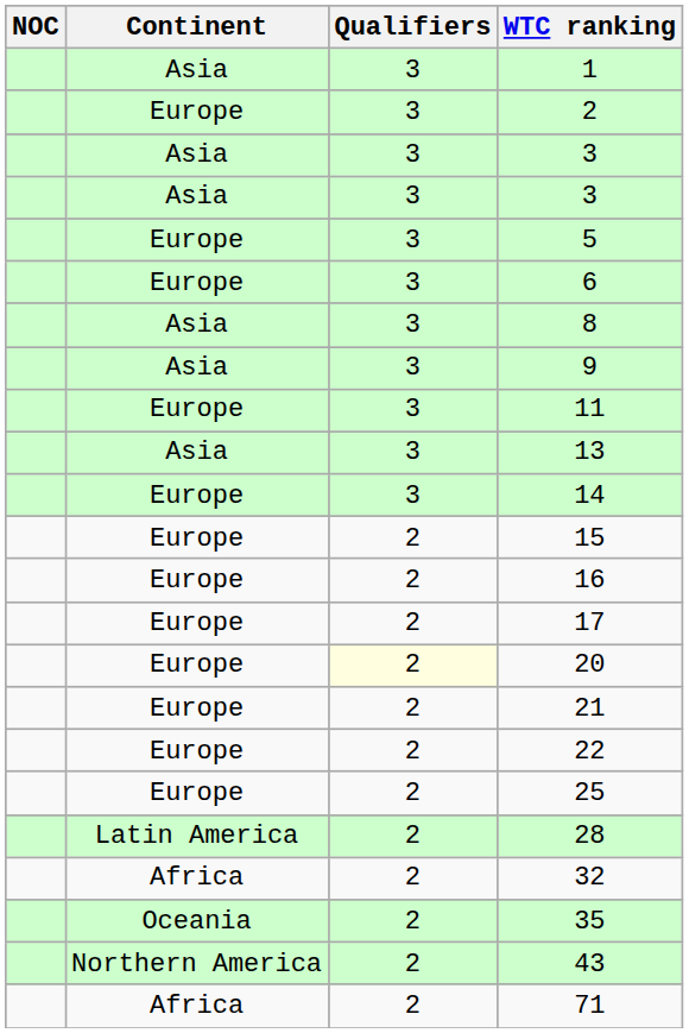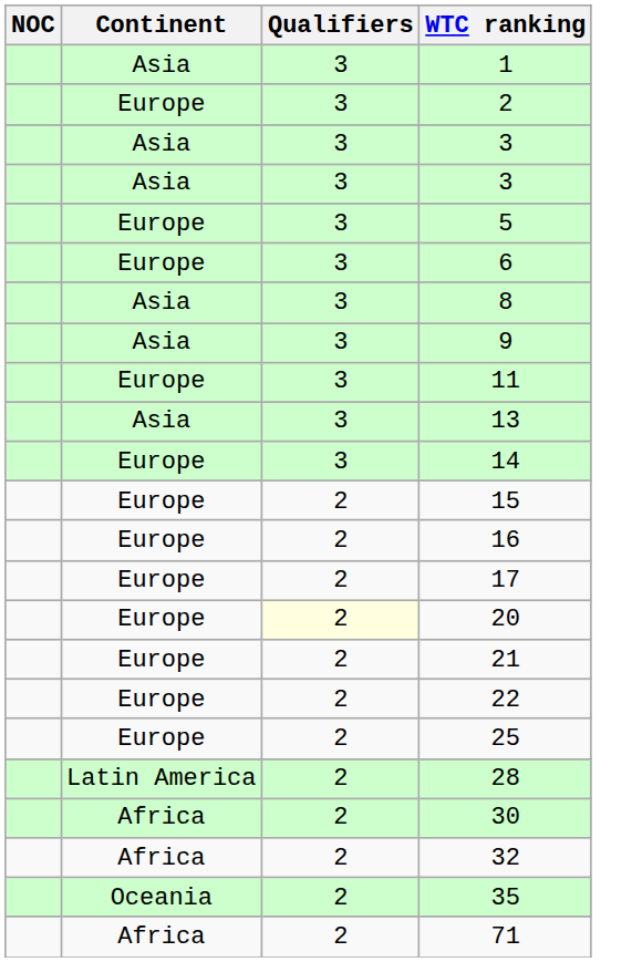+ row: Africa | 2 | 30
- row: Northern America | 2 | 43
